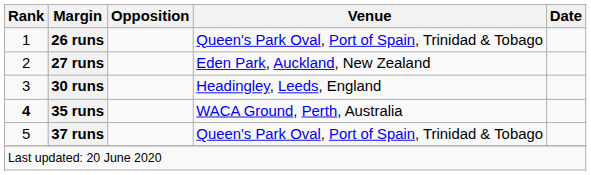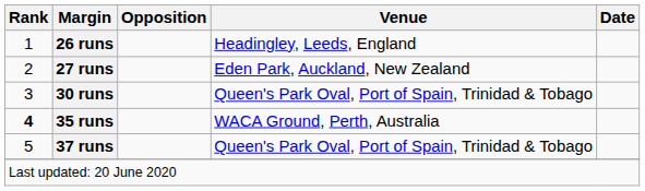26 runs | Venue: Queen's Park Oval, Port of Spain, Trinidad & Tobago -> Headingley, Leeds, England
30 runs | Venue: Headingley, Leeds, England -> Queen's Park Oval, Port of Spain, Trinidad & Tobago
